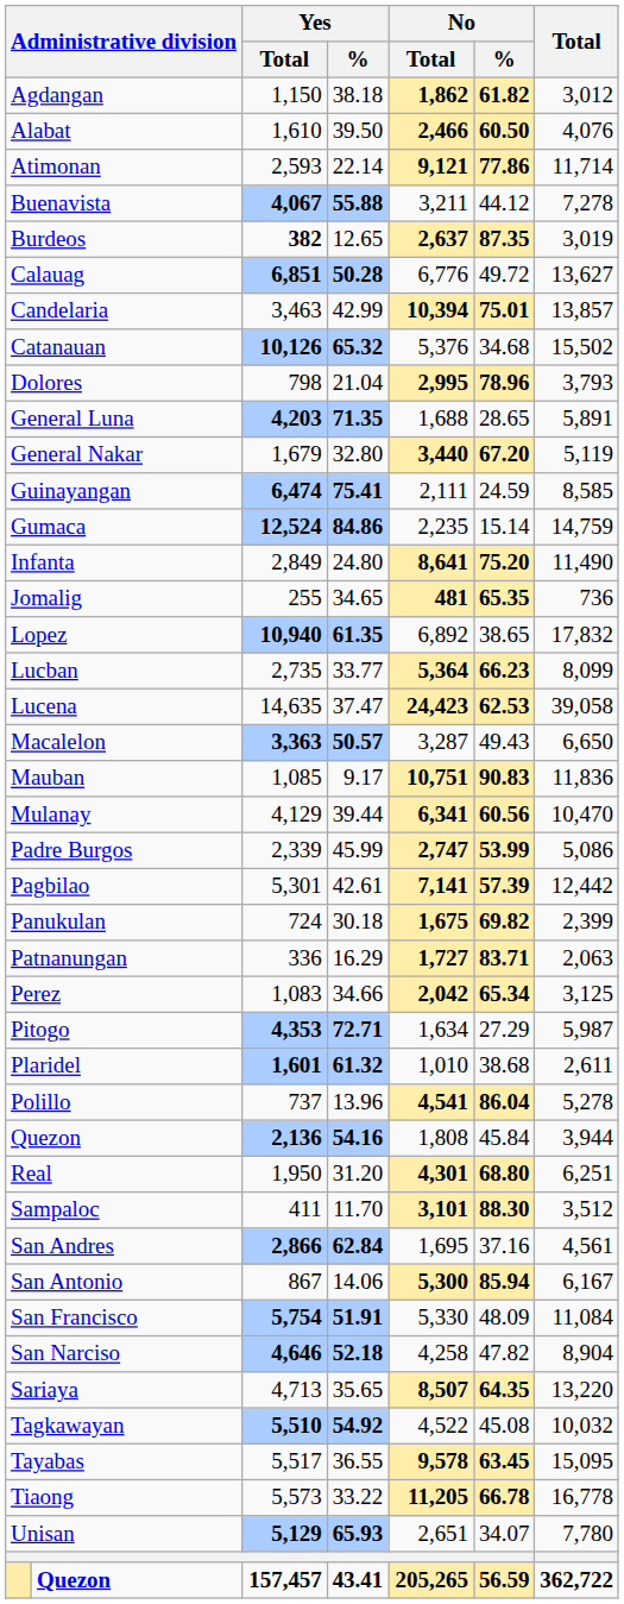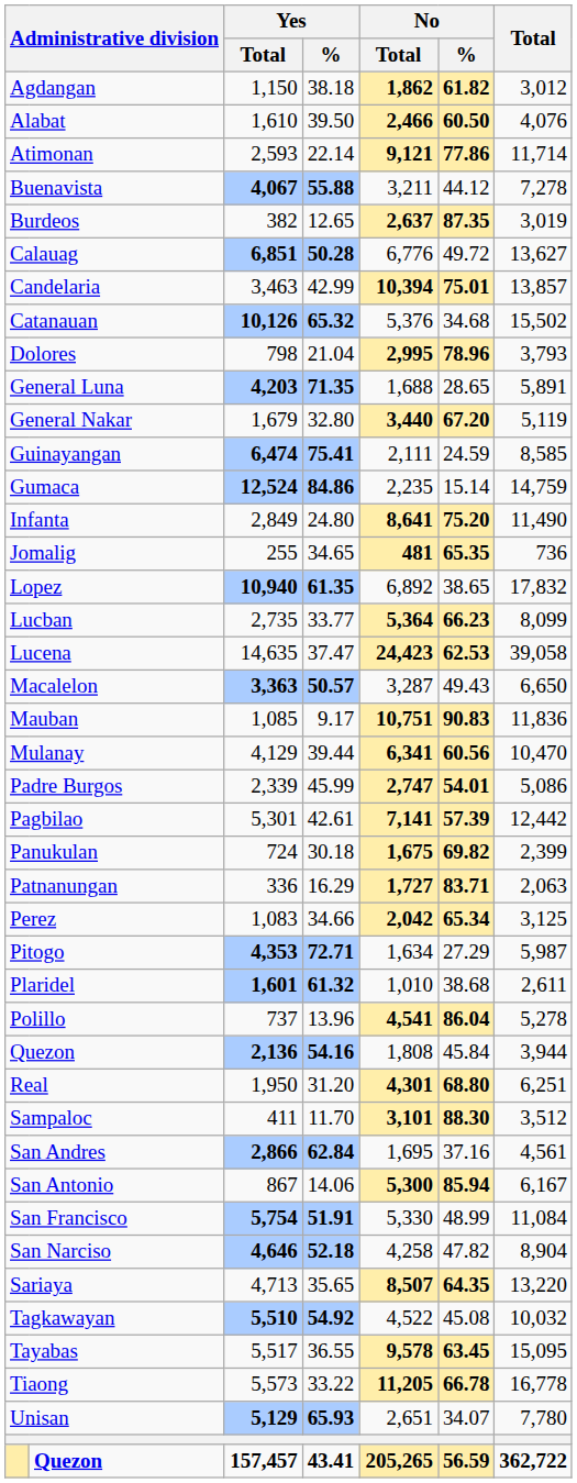Burdeos | Yes / Total: bold -> normal
Padre Burgos | No / %: 53.99 -> 54.01
San Francisco | No / %: 48.09 -> 48.99
